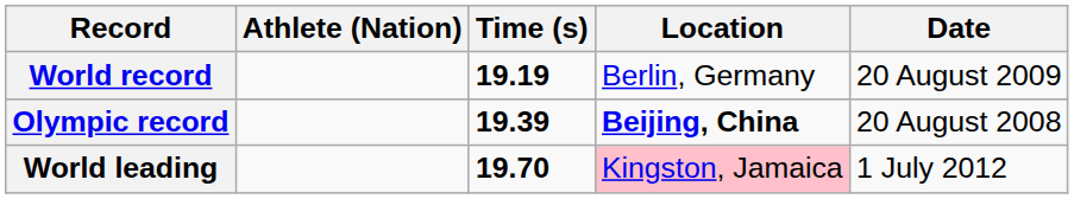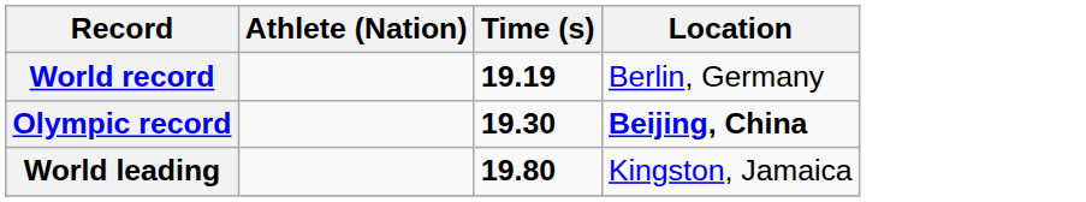- column: Date | 20 August 2009 | 20 August 2008 | 1 July 2012
Olympic record | Time (s): 19.39 -> 19.30
World leading | Time (s): 19.70 -> 19.80
World leading | Location: pink background -> no background
